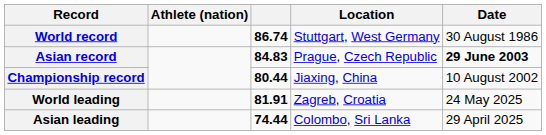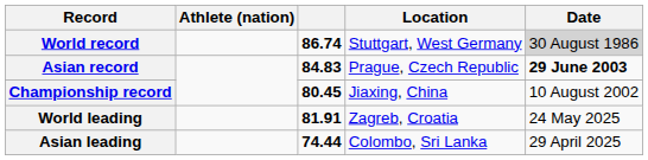World record | Date: no background -> lightgrey background
Championship record | column 3: 80.44 -> 80.45
